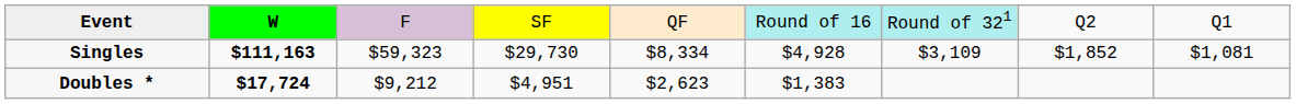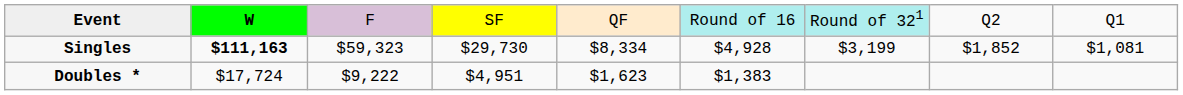Singles | column 7: $3,109 -> $3,199
Doubles * | column 2: bold -> normal
Doubles * | column 3: $9,212 -> $9,222
Doubles * | column 5: $2,623 -> $1,623
